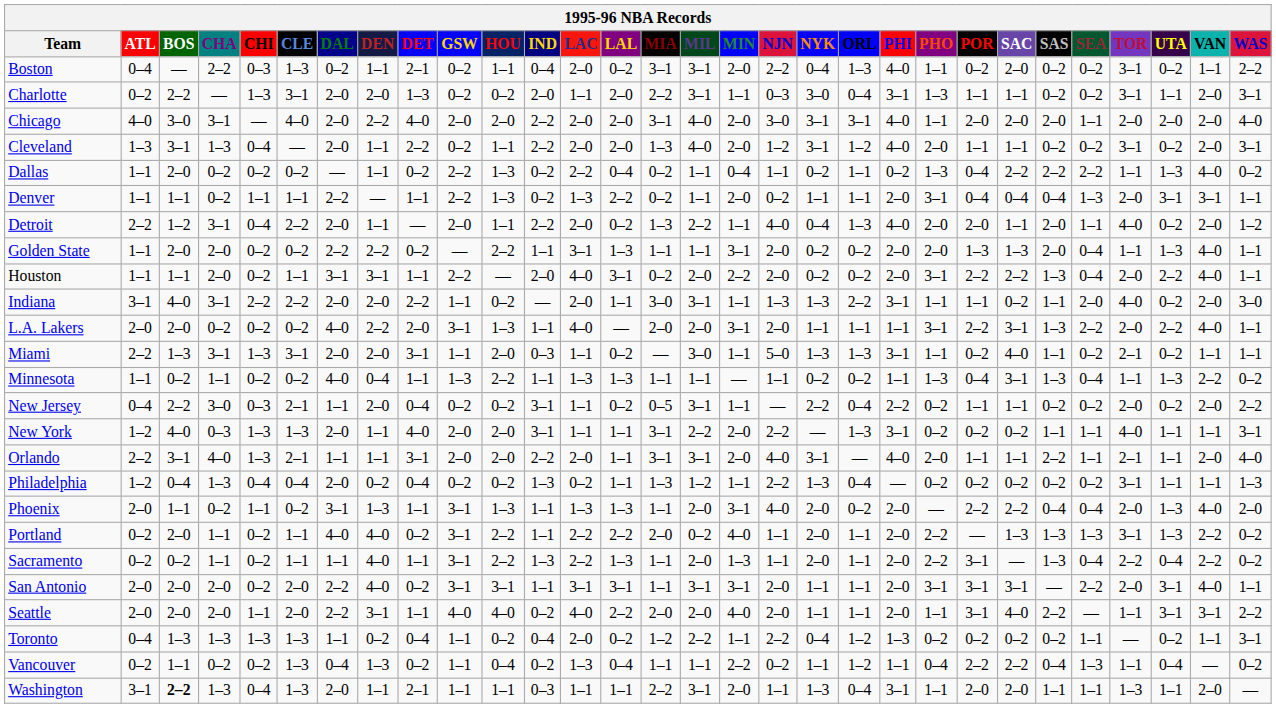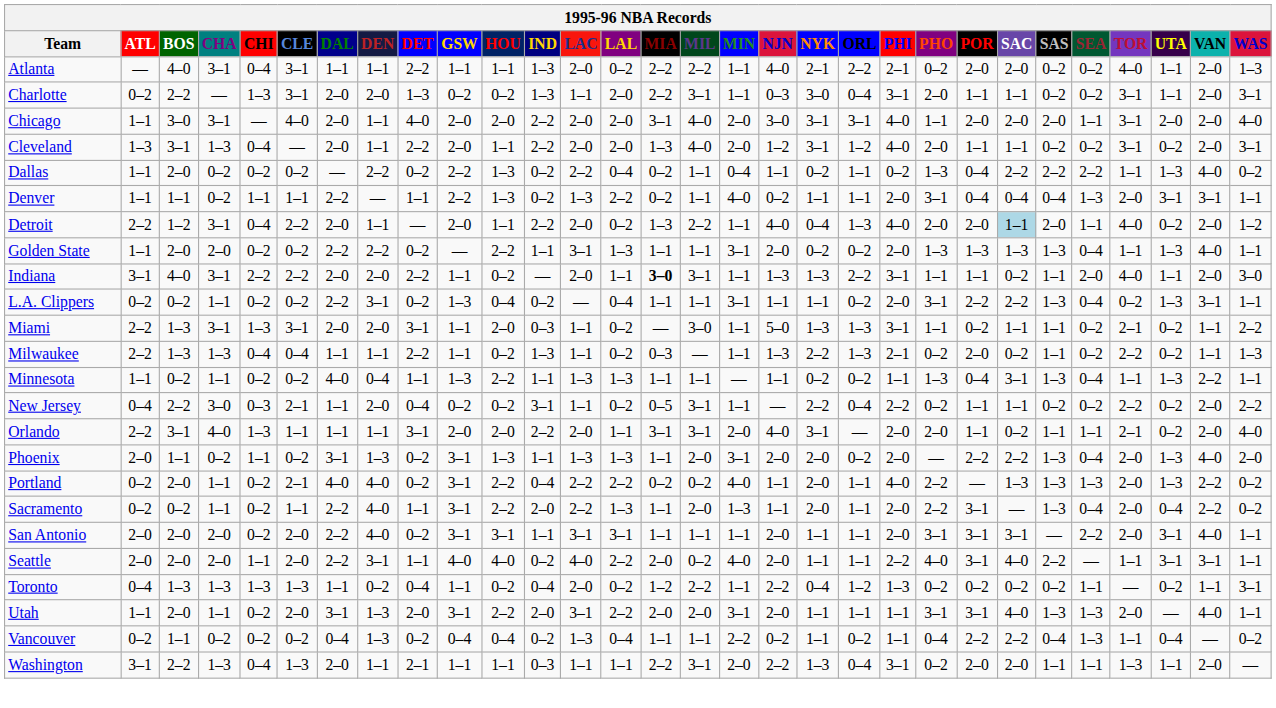+ row: Atlanta | — | 4–0 | 3–1 | 0–4 | 3–1 | 1–1 | 1–1 | 2–2 | 1–1 | 1–1 | 1–3 | 2–0 | 0–2 | 2–2 | 2–2 | 1–1 | 4–0 | 2–1 | 2–2 | 2–1 | 0–2 | 2–0 | 2–0 | 0–2 | 0–2 | 4–0 | 1–1 | 2–0 | 1–3
- row: Boston | 0–4 | — | 2–2 | 0–3 | 1–3 | 0–2 | 1–1 | 2–1 | 0–2 | 1–1 | 0–4 | 2–0 | 0–2 | 3–1 | 3–1 | 2–0 | 2–2 | 0–4 | 1–3 | 4–0 | 1–1 | 0–2 | 2–0 | 0–2 | 0–2 | 3–1 | 0–2 | 1–1 | 2–2
Charlotte | IND: 2–0 -> 1–3
Charlotte | PHO: 1–3 -> 2–0
Chicago | ATL: 4–0 -> 1–1
Chicago | DEN: 2–2 -> 1–1
Chicago | TOR: 2–0 -> 3–1
Cleveland | GSW: 0–2 -> 2–0
Dallas | DEN: 1–1 -> 2–2
Denver | MIN: 2–0 -> 4–0
Detroit | SAC: no background -> lightblue background
Golden State | PHO: 2–0 -> 1–3
Golden State | SAS: 2–0 -> 1–3
- row: Houston | 1–1 | 1–1 | 2–0 | 0–2 | 1–1 | 3–1 | 3–1 | 1–1 | 2–2 | — | 2–0 | 4–0 | 3–1 | 0–2 | 2–0 | 2–2 | 2–0 | 0–2 | 0–2 | 2–0 | 3–1 | 2–2 | 2–2 | 1–3 | 0–4 | 2–0 | 2–2 | 4–0 | 1–1
Indiana | MIA: normal -> bold
Indiana | UTA: 0–2 -> 1–1
+ row: L.A. Clippers | 0–2 | 0–2 | 1–1 | 0–2 | 0–2 | 2–2 | 3–1 | 0–2 | 1–3 | 0–4 | 0–2 | — | 0–4 | 1–1 | 1–1 | 3–1 | 1–1 | 1–1 | 0–2 | 2–0 | 3–1 | 2–2 | 2–2 | 1–3 | 0–4 | 0–2 | 1–3 | 3–1 | 1–1
- row: L.A. Lakers | 2–0 | 2–0 | 0–2 | 0–2 | 0–2 | 4–0 | 2–2 | 2–0 | 3–1 | 1–3 | 1–1 | 4–0 | — | 2–0 | 2–0 | 3–1 | 2–0 | 1–1 | 1–1 | 1–1 | 3–1 | 2–2 | 3–1 | 1–3 | 2–2 | 2–0 | 2–2 | 4–0 | 1–1
Miami | SAC: 4–0 -> 1–1
Miami | WAS: 1–1 -> 2–2
+ row: Milwaukee | 2–2 | 1–3 | 1–3 | 0–4 | 0–4 | 1–1 | 1–1 | 2–2 | 1–1 | 0–2 | 1–3 | 1–1 | 0–2 | 0–3 | — | 1–1 | 1–3 | 2–2 | 1–3 | 2–1 | 0–2 | 2–0 | 0–2 | 1–1 | 0–2 | 2–2 | 0–2 | 1–1 | 1–3
Minnesota | WAS: 0–2 -> 1–1
New Jersey | TOR: 2–0 -> 2–2
- row: New York | 1–2 | 4–0 | 0–3 | 1–3 | 1–3 | 2–0 | 1–1 | 4–0 | 2–0 | 2–0 | 3–1 | 1–1 | 1–1 | 3–1 | 2–2 | 2–0 | 2–2 | — | 1–3 | 3–1 | 0–2 | 0–2 | 0–2 | 1–1 | 1–1 | 4–0 | 1–1 | 1–1 | 3–1
Orlando | CLE: 2–1 -> 1–1
Orlando | PHI: 4–0 -> 2–0
Orlando | SAC: 1–1 -> 0–2
Orlando | SAS: 2–2 -> 1–1
Orlando | UTA: 1–1 -> 0–2
- row: Philadelphia | 1–2 | 0–4 | 1–3 | 0–4 | 0–4 | 2–0 | 0–2 | 0–4 | 0–2 | 0–2 | 1–3 | 0–2 | 1–1 | 1–3 | 1–2 | 1–1 | 2–2 | 1–3 | 0–4 | — | 0–2 | 0–2 | 0–2 | 0–2 | 0–2 | 3–1 | 1–1 | 1–1 | 1–3
Phoenix | DET: 1–1 -> 0–2
Phoenix | NJN: 4–0 -> 2–0
Phoenix | SAS: 0–4 -> 1–3
Portland | CLE: 1–1 -> 2–1
Portland | IND: 1–1 -> 0–4
Portland | MIA: 2–0 -> 0–2
Portland | PHI: 2–0 -> 4–0
Portland | TOR: 3–1 -> 2–0
Sacramento | DAL: 1–1 -> 2–2
Sacramento | IND: 1–3 -> 2–0
Sacramento | TOR: 2–2 -> 2–0
San Antonio | MIL: 3–1 -> 1–1
San Antonio | MIN: 3–1 -> 1–1
Seattle | MIL: 2–0 -> 0–2
Seattle | PHI: 2–0 -> 2–2
Seattle | PHO: 1–1 -> 4–0
Seattle | WAS: 2–2 -> 1–1
+ row: Utah | 1–1 | 2–0 | 1–1 | 0–2 | 2–0 | 3–1 | 1–3 | 2–0 | 3–1 | 2–2 | 2–0 | 3–1 | 2–2 | 2–0 | 2–0 | 3–1 | 2–0 | 1–1 | 1–1 | 1–1 | 3–1 | 3–1 | 4–0 | 1–3 | 1–3 | 2–0 | — | 4–0 | 1–1
Vancouver | CLE: 1–3 -> 0–2
Vancouver | GSW: 1–1 -> 0–4
Vancouver | ORL: 1–2 -> 0–2
Washington | BOS: bold -> normal
Washington | NJN: 1–1 -> 2–2
Washington | PHO: 1–1 -> 0–2
